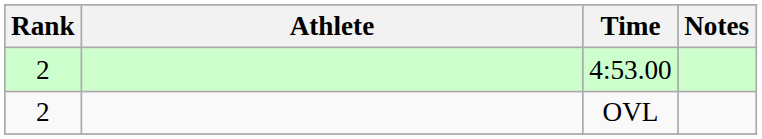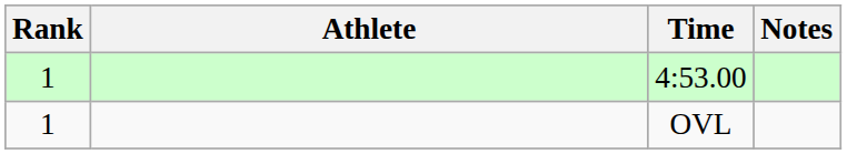4:53.00 | Rank: 2 -> 1
OVL | Rank: 2 -> 1
